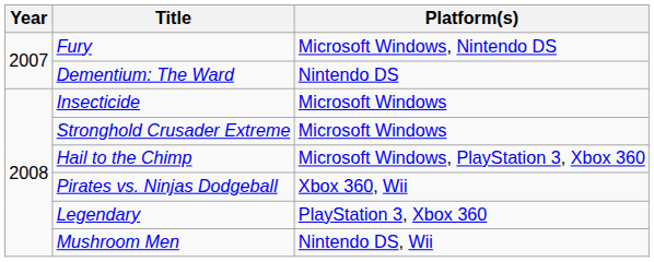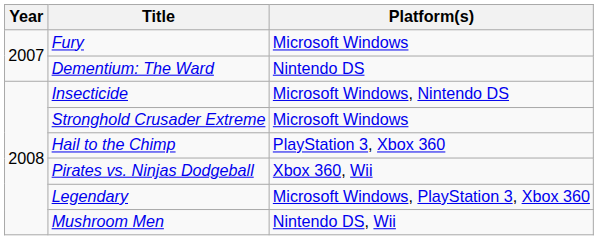Fury | Platform(s): Microsoft Windows, Nintendo DS -> Microsoft Windows
Insecticide | Platform(s): Microsoft Windows -> Microsoft Windows, Nintendo DS
Hail to the Chimp | Platform(s): Microsoft Windows, PlayStation 3, Xbox 360 -> PlayStation 3, Xbox 360
Legendary | Platform(s): PlayStation 3, Xbox 360 -> Microsoft Windows, PlayStation 3, Xbox 360
